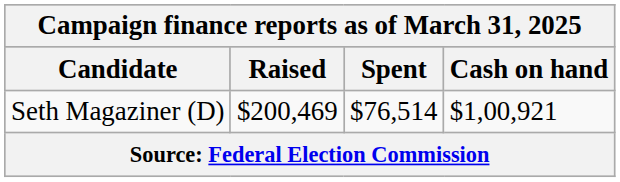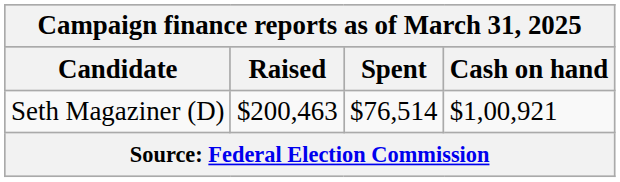Seth Magaziner (D) | Raised: $200,469 -> $200,463
